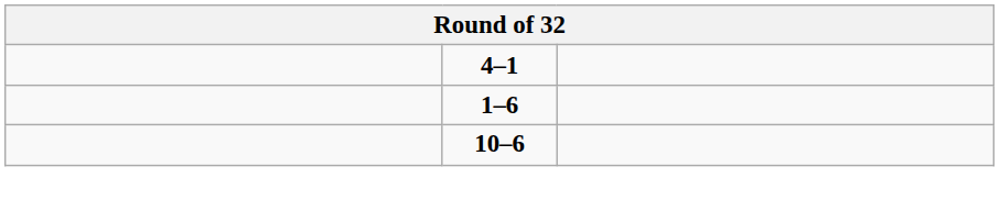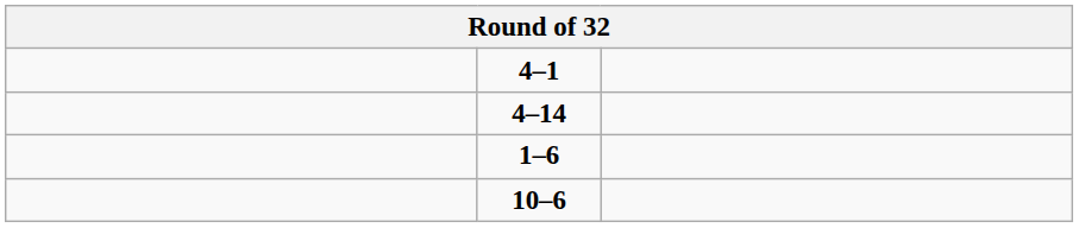+ row: 4–14
